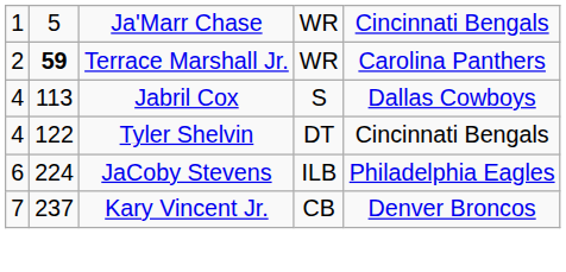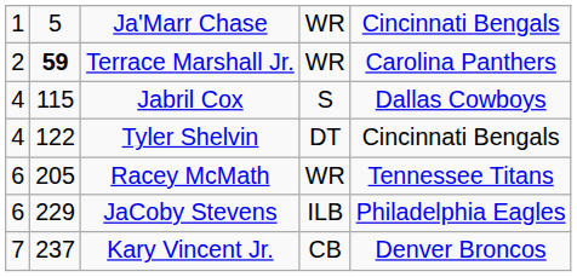Jabril Cox | column 2: 113 -> 115
+ row: 6 | 205 | Racey McMath | WR | Tennessee Titans
JaCoby Stevens | column 2: 224 -> 229
